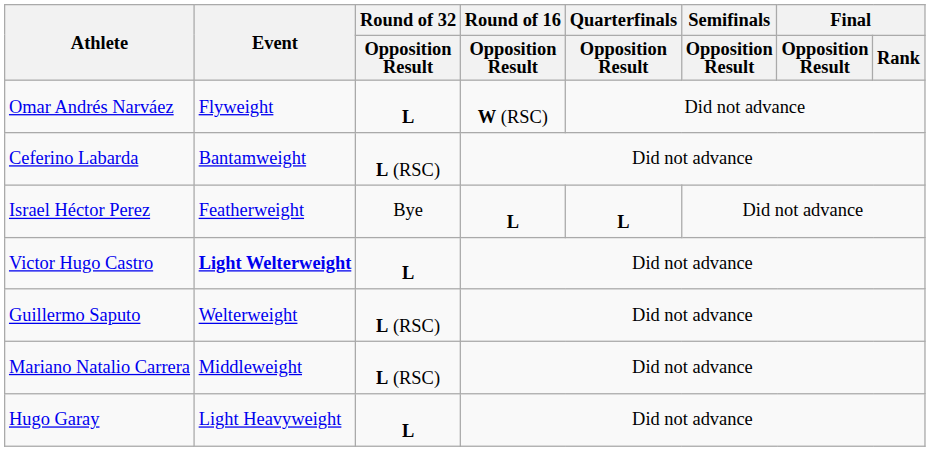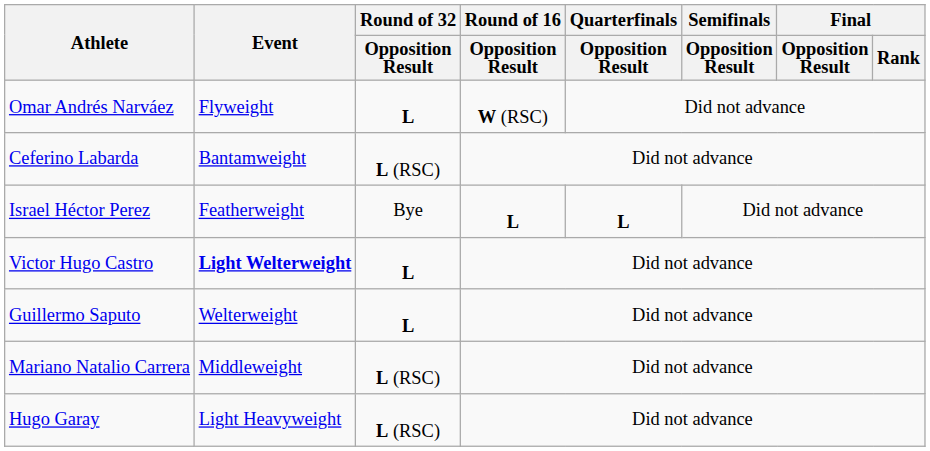Guillermo Saputo | Round of 32 / Opposition Result: L (RSC) -> L
Hugo Garay | Round of 32 / Opposition Result: L -> L (RSC)
